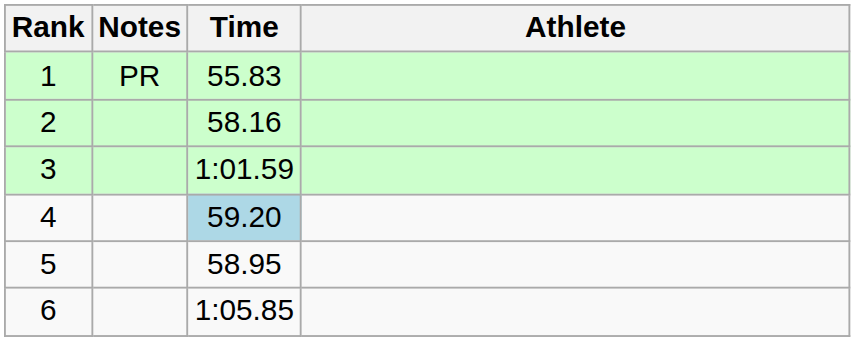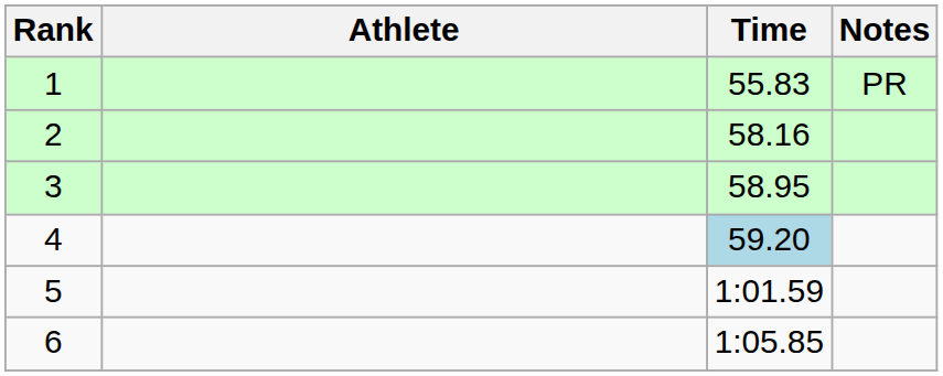columns swapped: Athlete <-> Notes
3 | Time: 1:01.59 -> 58.95
5 | Time: 58.95 -> 1:01.59
